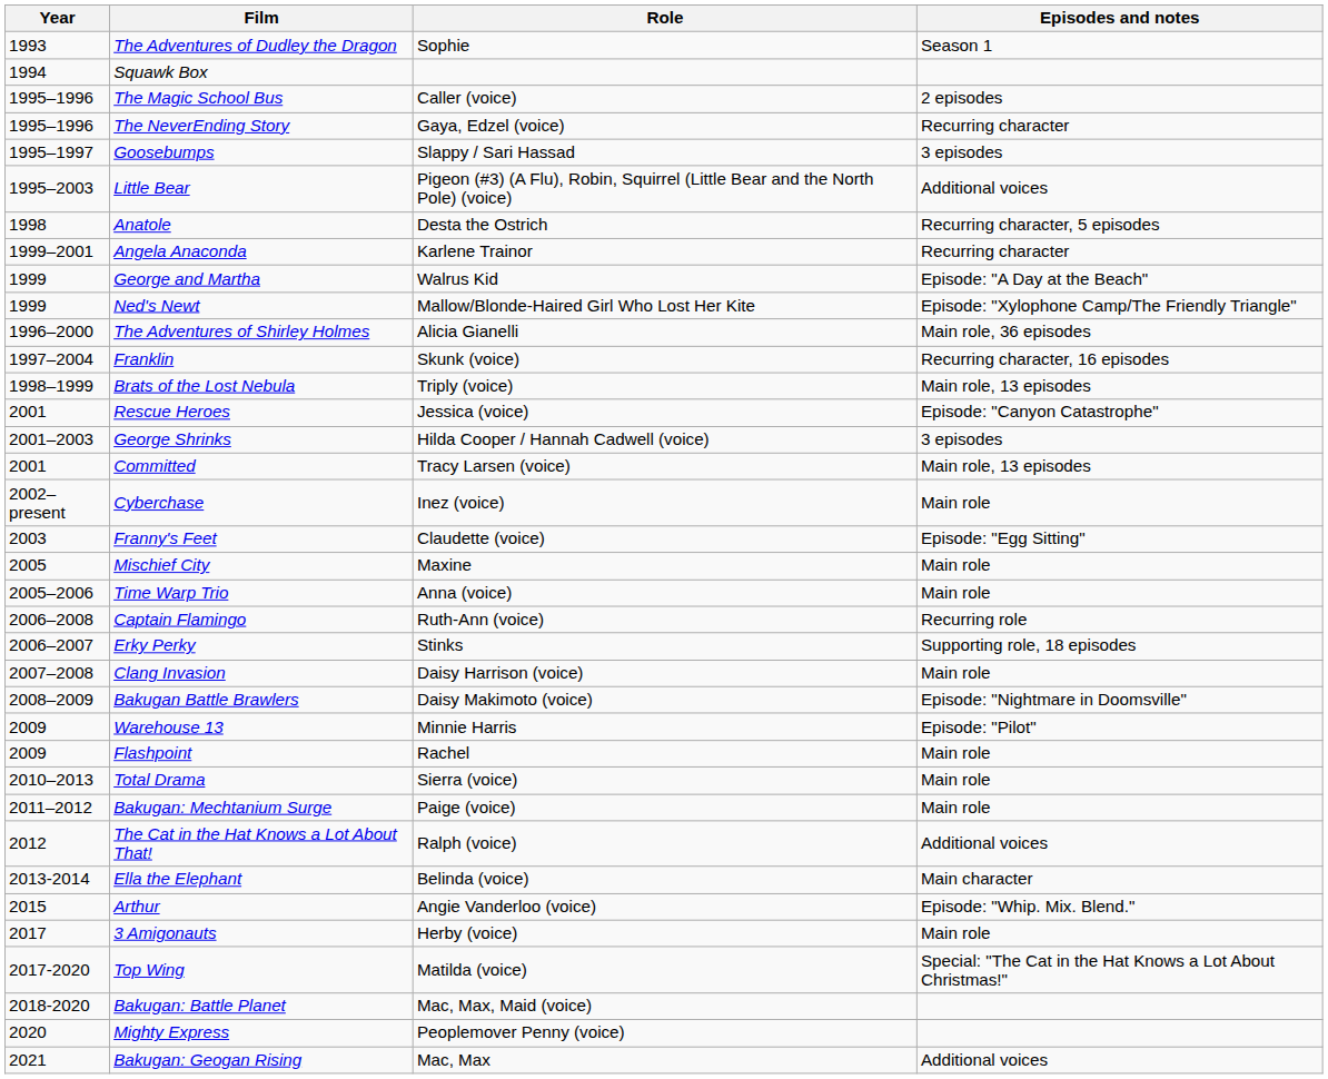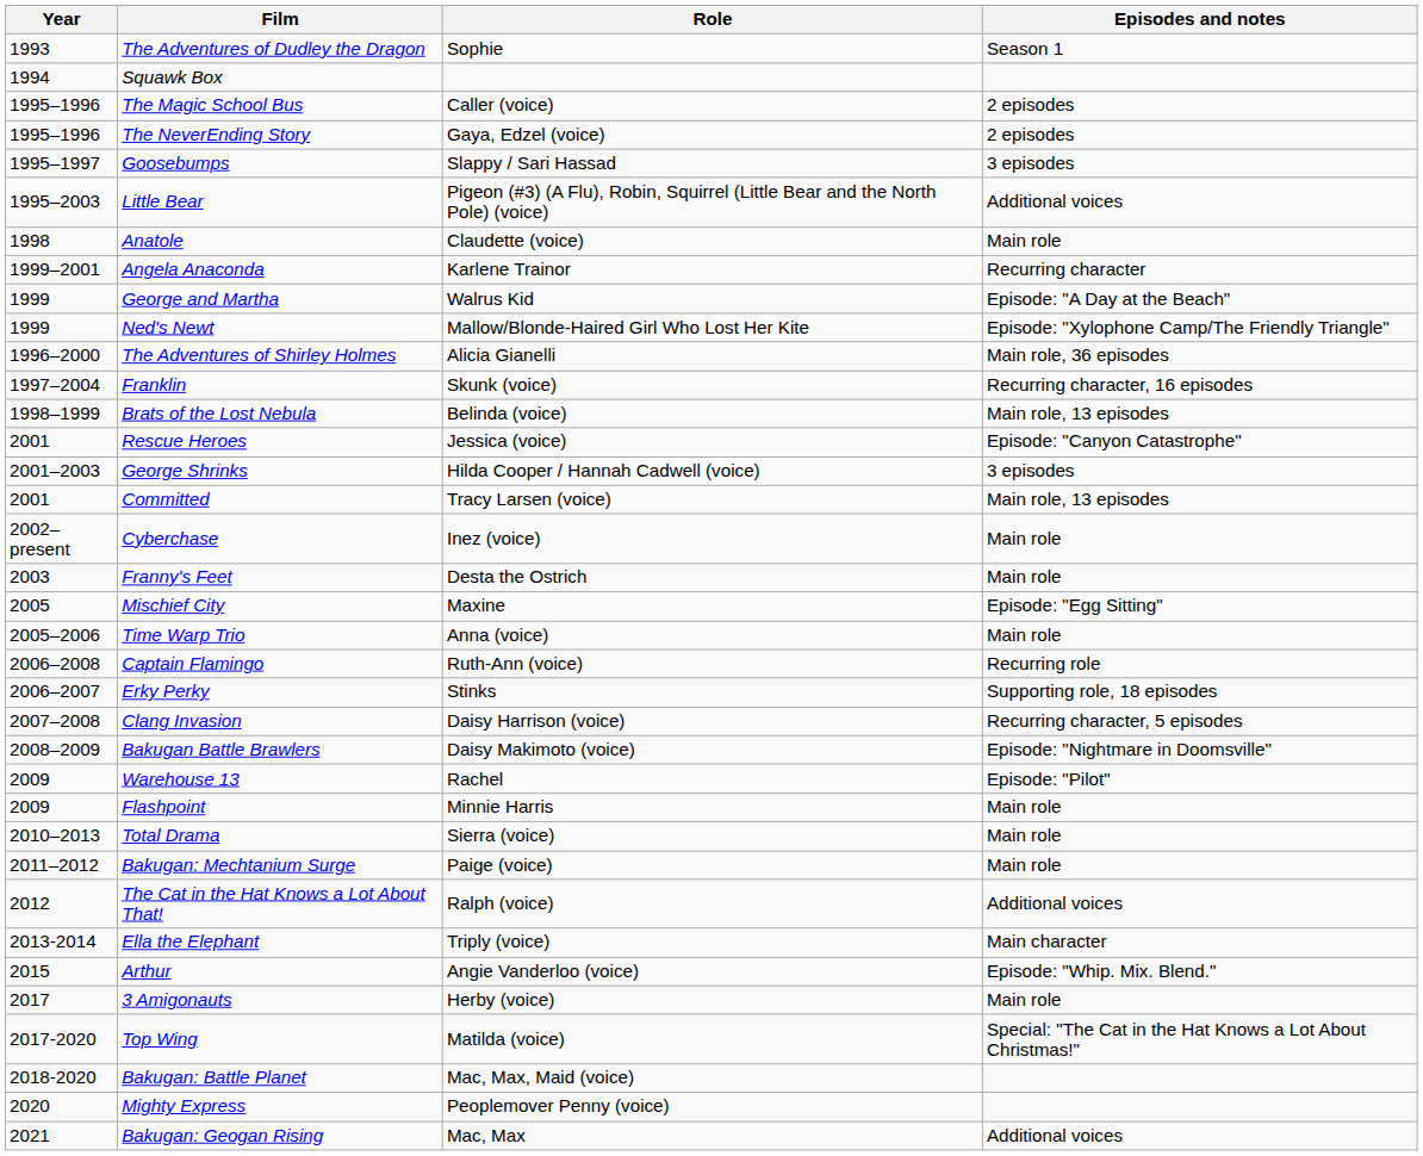The NeverEnding Story | Episodes and notes: Recurring character -> 2 episodes
Anatole | Role: Desta the Ostrich -> Claudette (voice)
Anatole | Episodes and notes: Recurring character, 5 episodes -> Main role
Brats of the Lost Nebula | Role: Triply (voice) -> Belinda (voice)
Franny's Feet | Role: Claudette (voice) -> Desta the Ostrich
Franny's Feet | Episodes and notes: Episode: "Egg Sitting" -> Main role
Mischief City | Episodes and notes: Main role -> Episode: "Egg Sitting"
Clang Invasion | Episodes and notes: Main role -> Recurring character, 5 episodes
Warehouse 13 | Role: Minnie Harris -> Rachel
Flashpoint | Role: Rachel -> Minnie Harris
Ella the Elephant | Role: Belinda (voice) -> Triply (voice)
